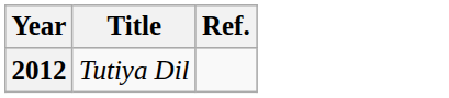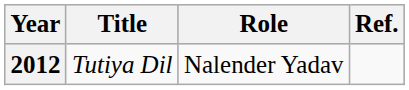+ column: Role | Nalender Yadav
